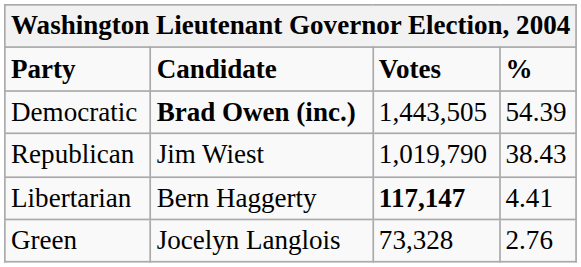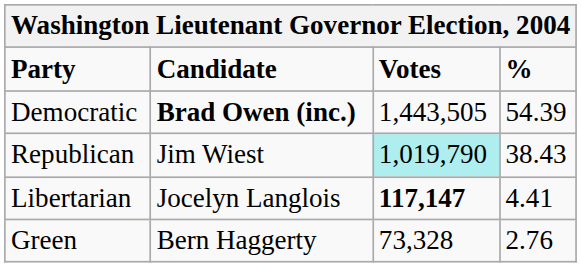Republican | Votes: no background -> paleturquoise background
Libertarian | Candidate: Bern Haggerty -> Jocelyn Langlois
Green | Candidate: Jocelyn Langlois -> Bern Haggerty
